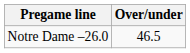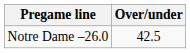Notre Dame –26.0 | Over/under: 46.5 -> 42.5
